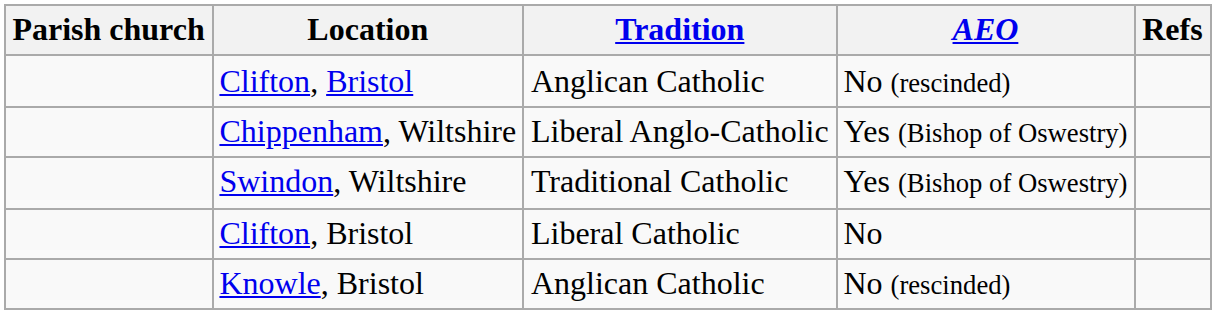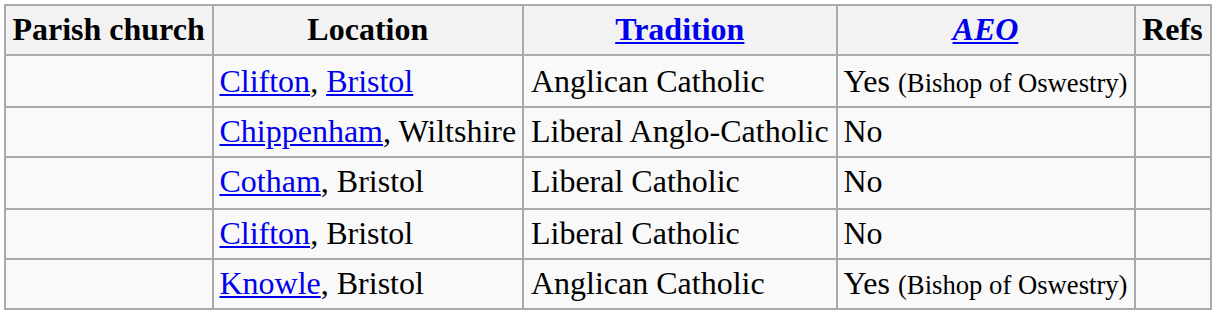Clifton, Bristol / Anglican Catholic | AEO: No (rescinded) -> Yes (Bishop of Oswestry)
Chippenham, Wiltshire | AEO: Yes (Bishop of Oswestry) -> No
+ row: Cotham, Bristol | Liberal Catholic | No
- row: Swindon, Wiltshire | Traditional Catholic | Yes (Bishop of Oswestry)
Knowle, Bristol | AEO: No (rescinded) -> Yes (Bishop of Oswestry)
